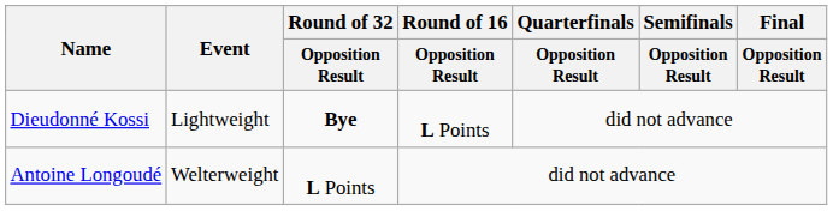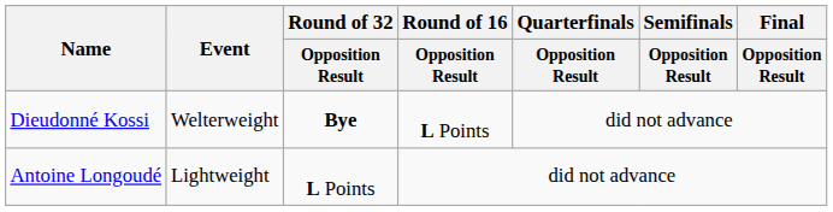Dieudonné Kossi | Event: Lightweight -> Welterweight
Antoine Longoudé | Event: Welterweight -> Lightweight
